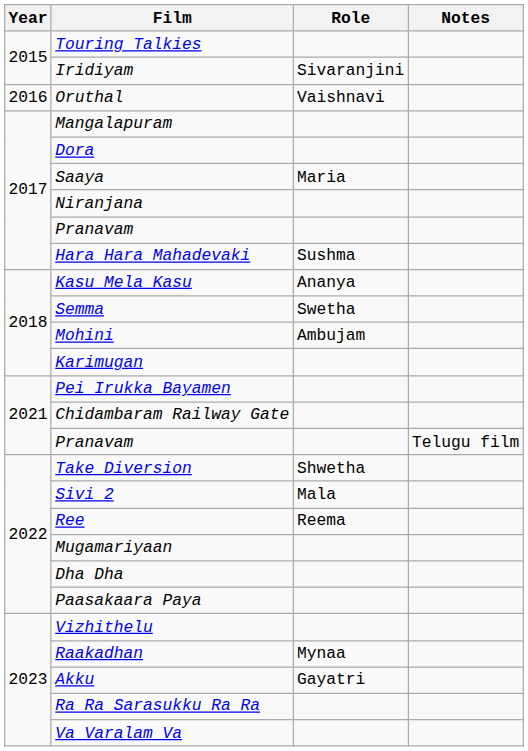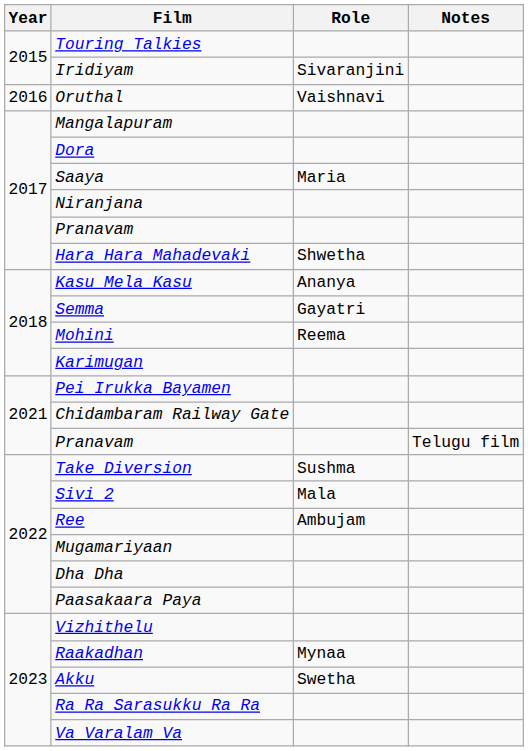Hara Hara Mahadevaki | Role: Sushma -> Shwetha
Semma | Role: Swetha -> Gayatri
Mohini | Role: Ambujam -> Reema
Take Diversion | Role: Shwetha -> Sushma
Ree | Role: Reema -> Ambujam
Akku | Role: Gayatri -> Swetha
